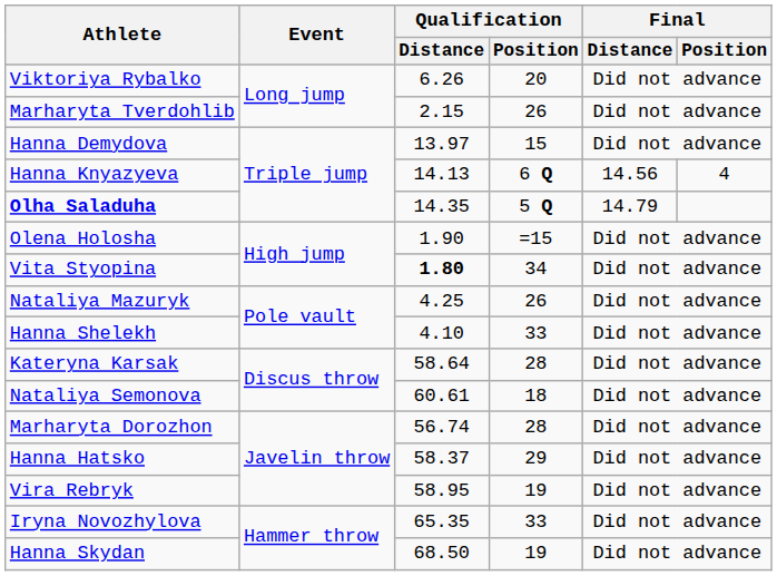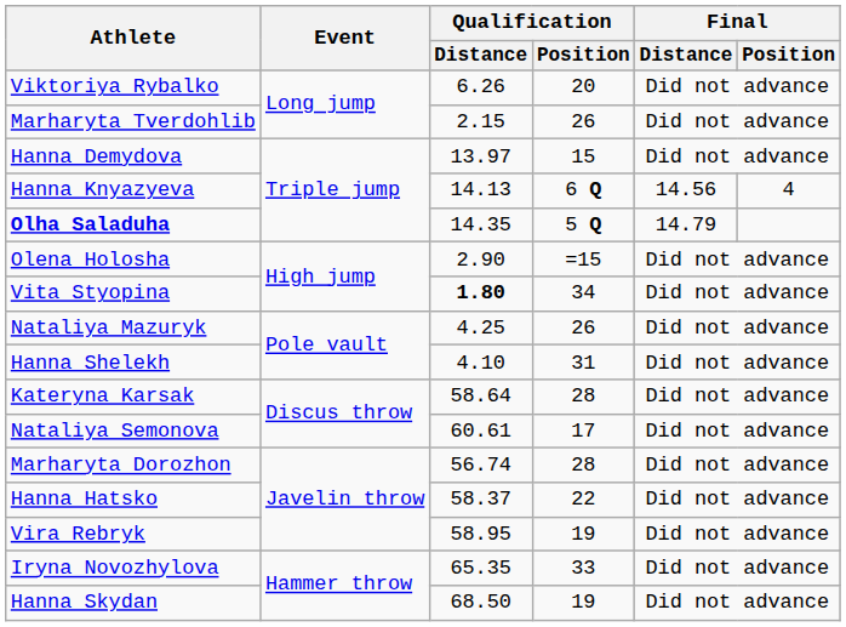Olena Holosha | Qualification / Distance: 1.90 -> 2.90
Hanna Shelekh | Qualification / Position: 33 -> 31
Nataliya Semonova | Qualification / Position: 18 -> 17
Hanna Hatsko | Qualification / Position: 29 -> 22
